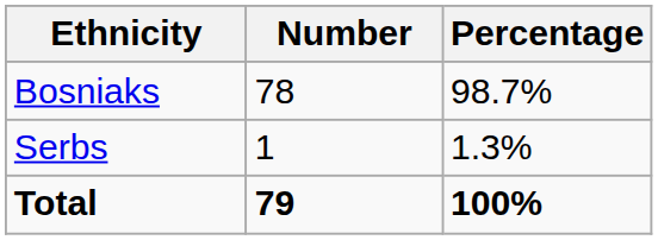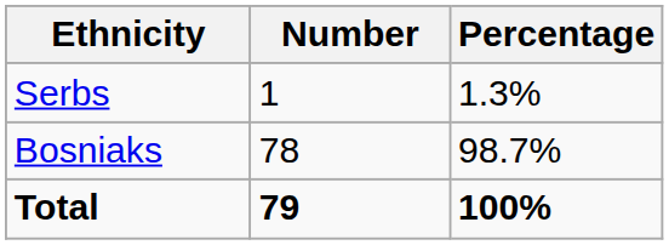rows swapped: Bosniaks <-> Serbs
